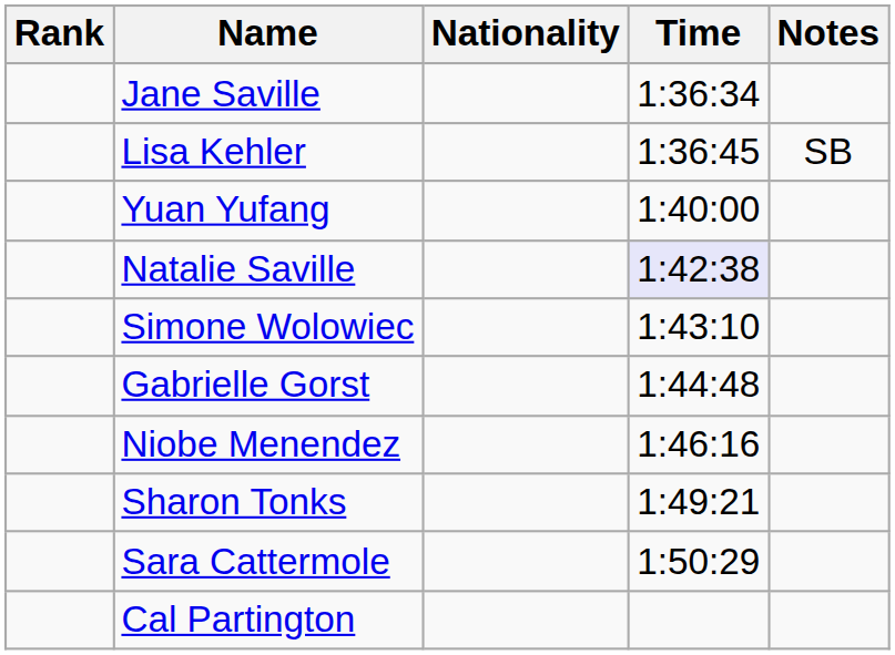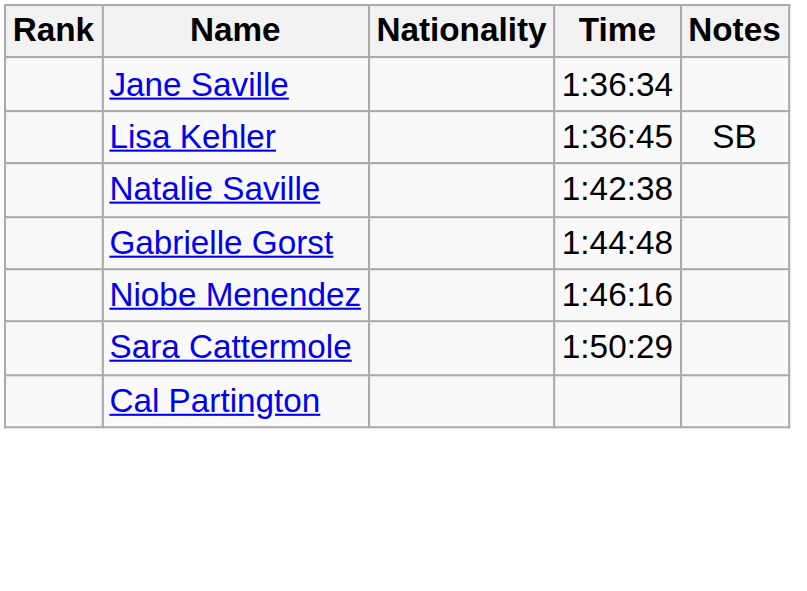- row: Yuan Yufang | 1:40:00
Natalie Saville | Time: lavender background -> no background
- row: Simone Wolowiec | 1:43:10
- row: Sharon Tonks | 1:49:21
